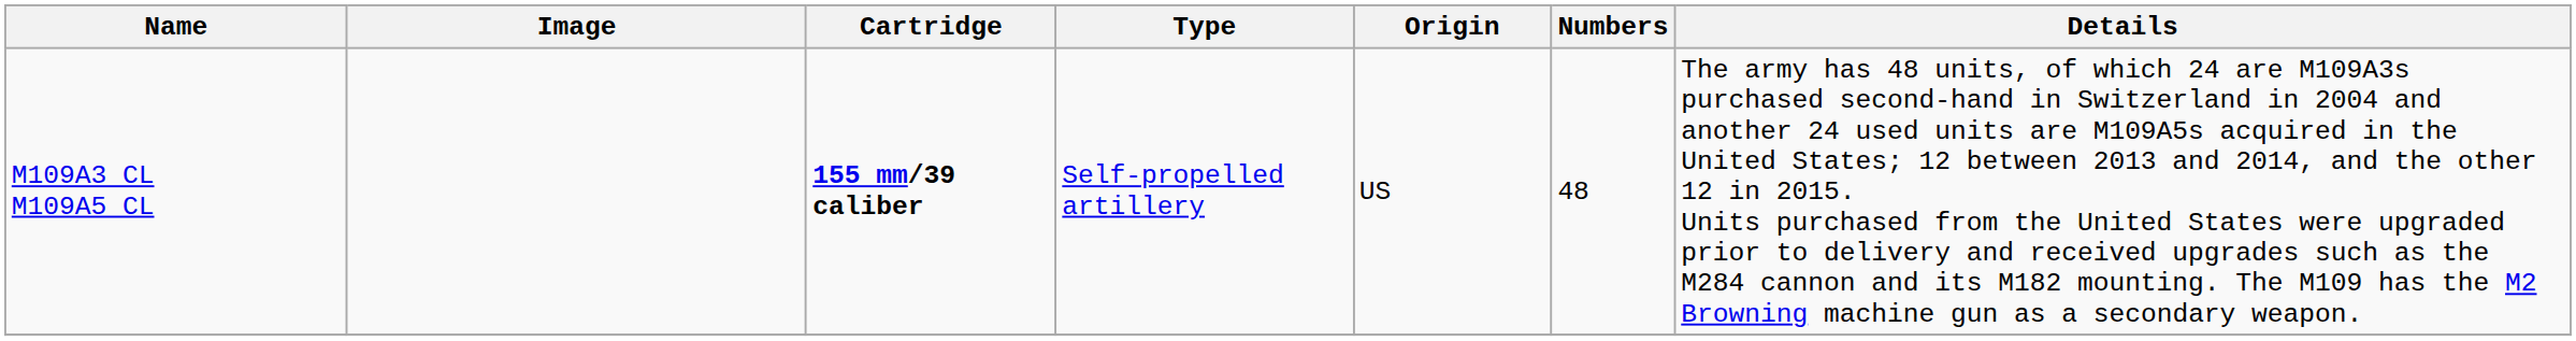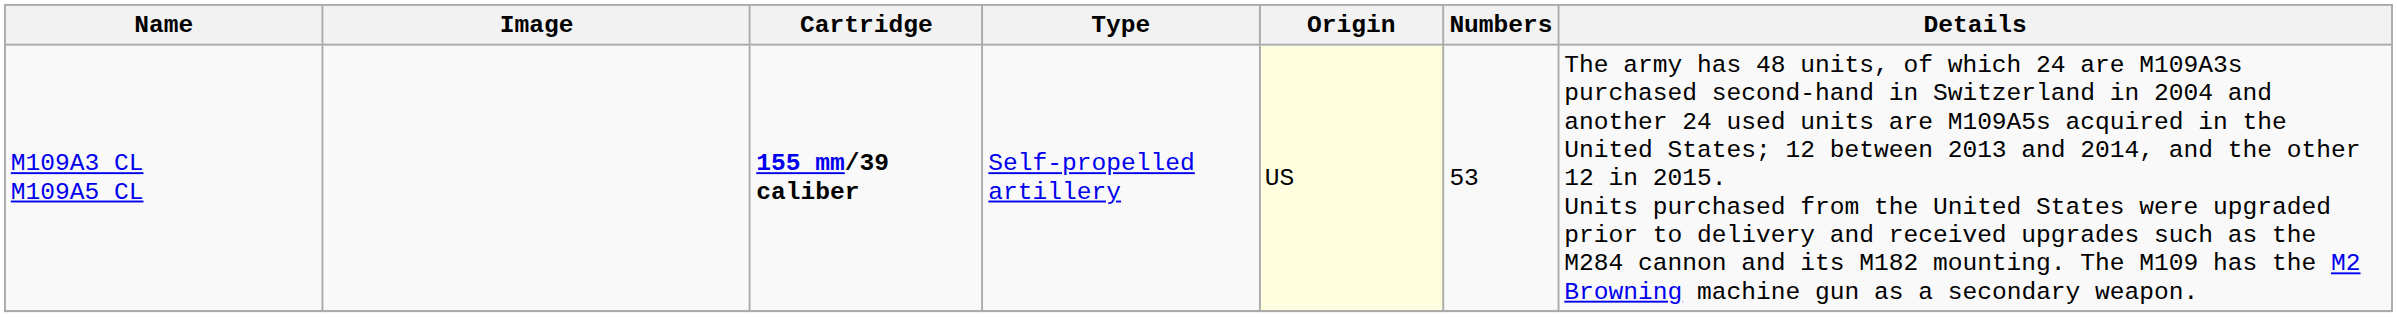M109A3 CL M109A5 CL | Origin: no background -> lightyellow background
M109A3 CL M109A5 CL | Numbers: 48 -> 53
